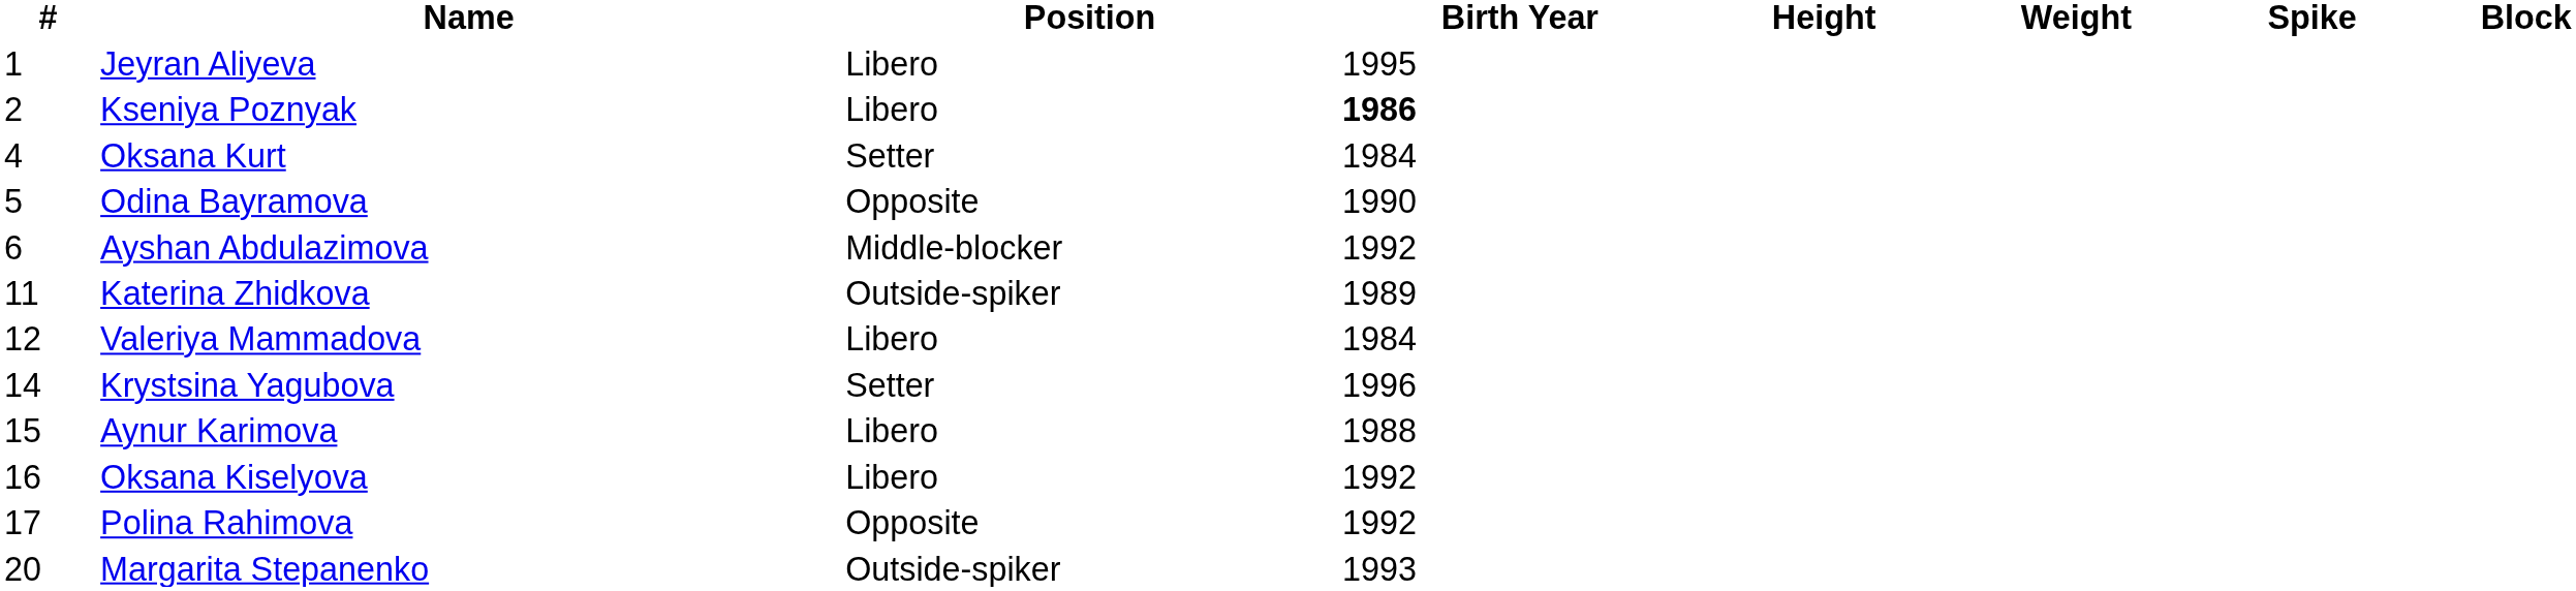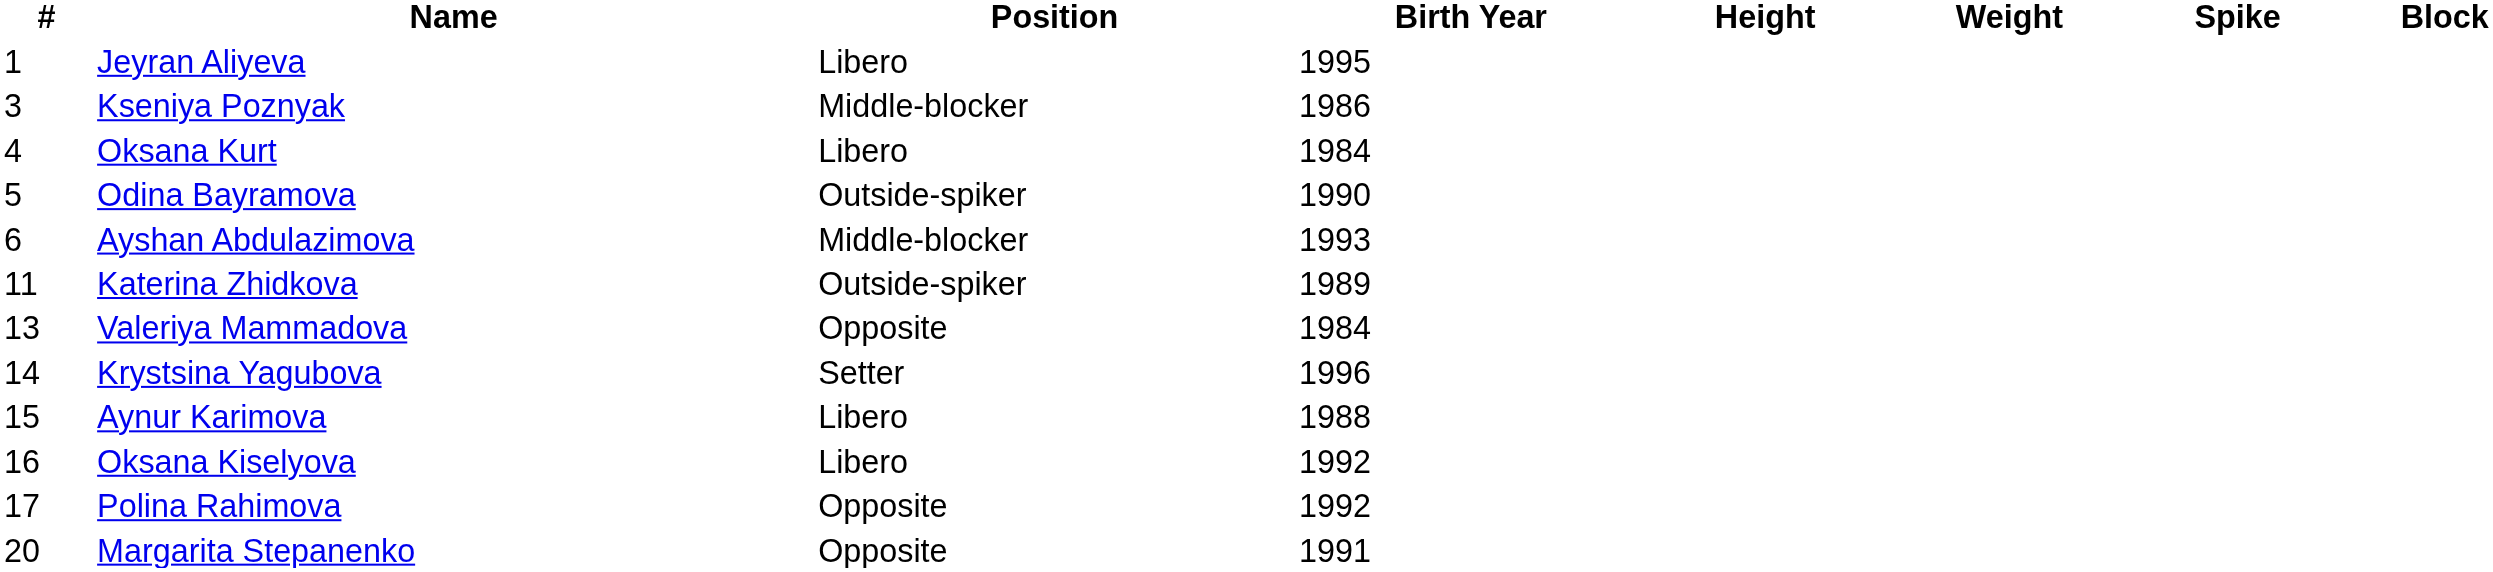Kseniya Poznyak | #: 2 -> 3
Kseniya Poznyak | Position: Libero -> Middle-blocker
Kseniya Poznyak | Birth Year: bold -> normal
Oksana Kurt | Position: Setter -> Libero
Odina Bayramova | Position: Opposite -> Outside-spiker
Ayshan Abdulazimova | Birth Year: 1992 -> 1993
Valeriya Mammadova | #: 12 -> 13
Valeriya Mammadova | Position: Libero -> Opposite
Margarita Stepanenko | Position: Outside-spiker -> Opposite
Margarita Stepanenko | Birth Year: 1993 -> 1991
